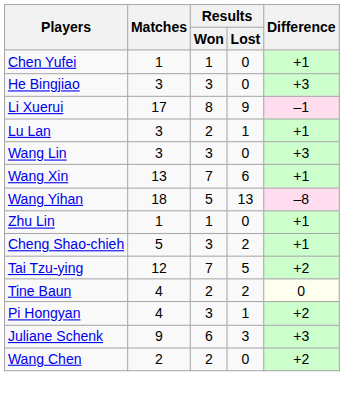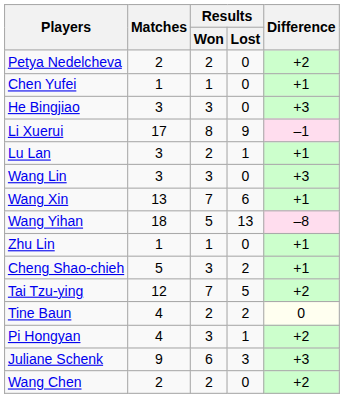+ row: Petya Nedelcheva | 2 | 2 | 0 | +2
